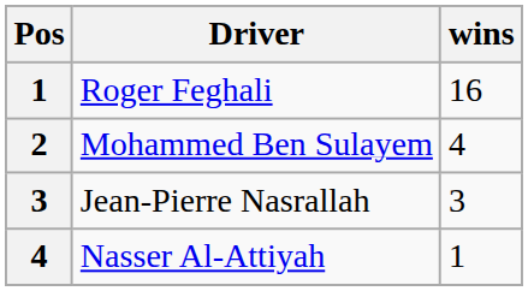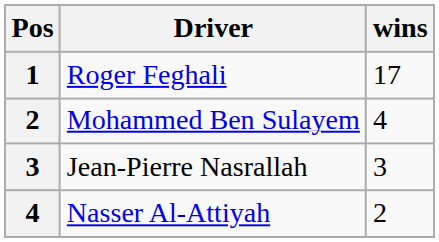Roger Feghali | wins: 16 -> 17
Nasser Al-Attiyah | wins: 1 -> 2
